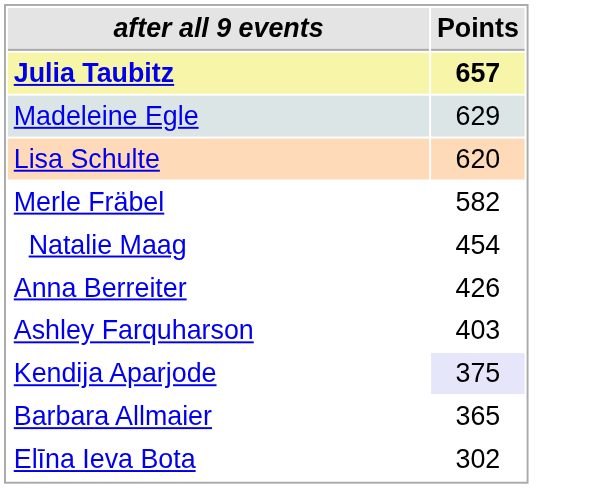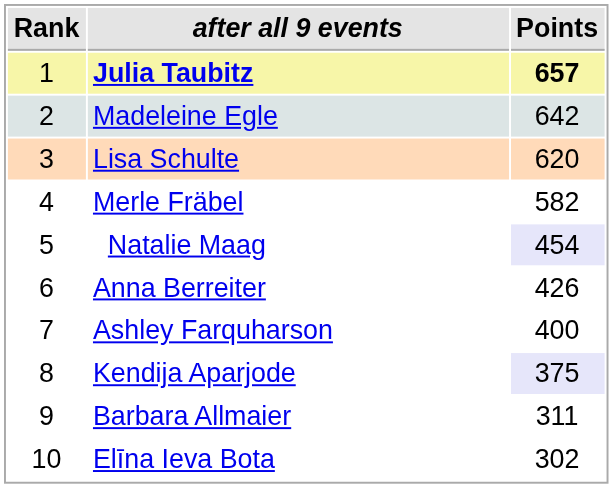+ column: Rank | 1 | 2 | 3 | 4 | 5 | 6 | 7 | 8 | 9 | 10
Madeleine Egle | Points: 629 -> 642
Natalie Maag | Points: no background -> lavender background
Ashley Farquharson | Points: 403 -> 400
Barbara Allmaier | Points: 365 -> 311
